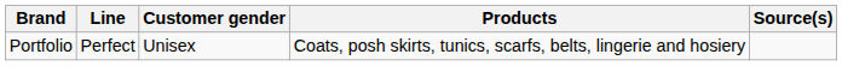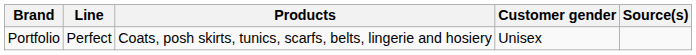columns swapped: Customer gender <-> Products
